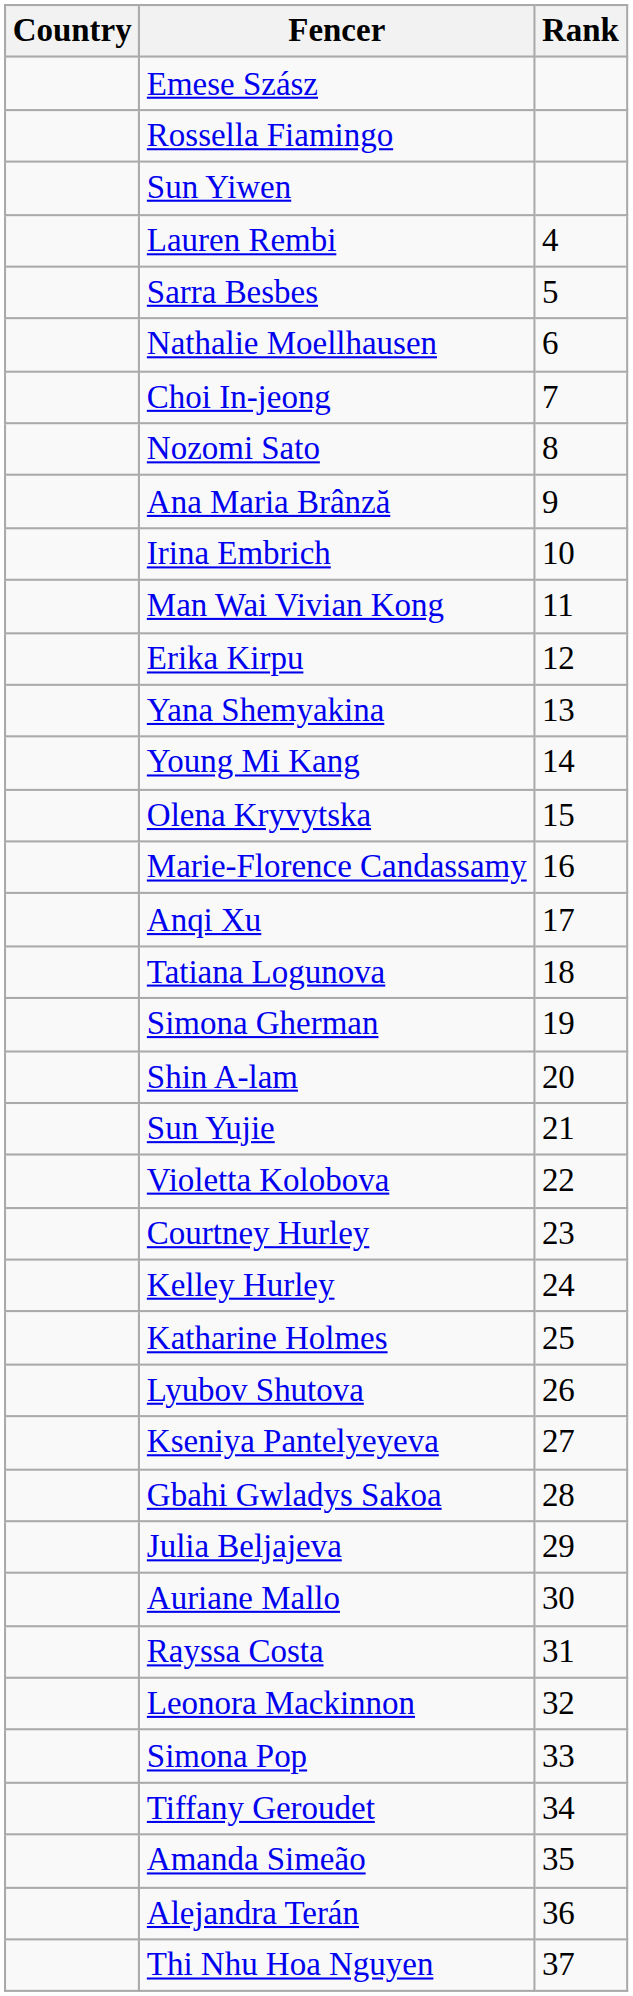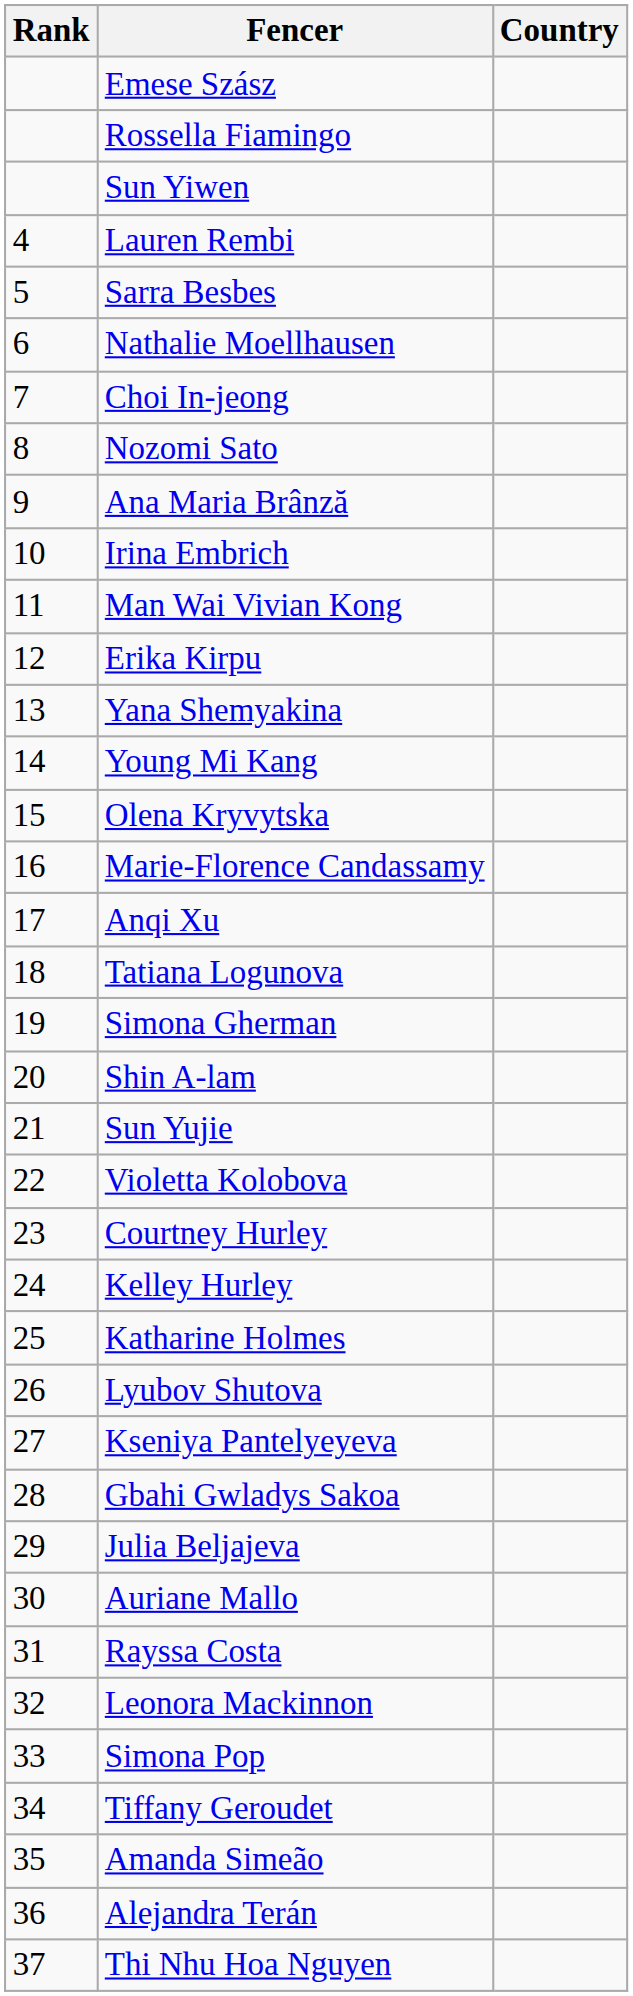columns swapped: Rank <-> Country
